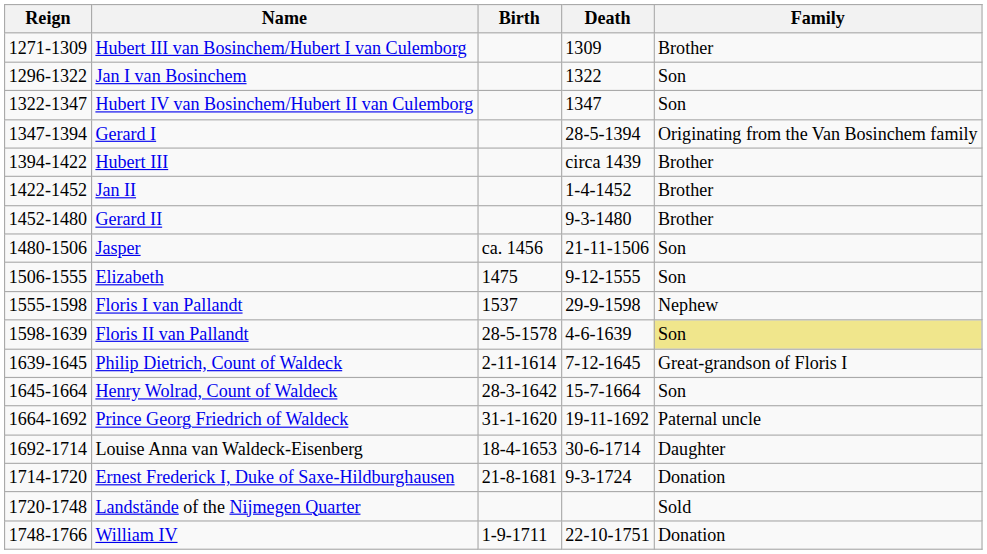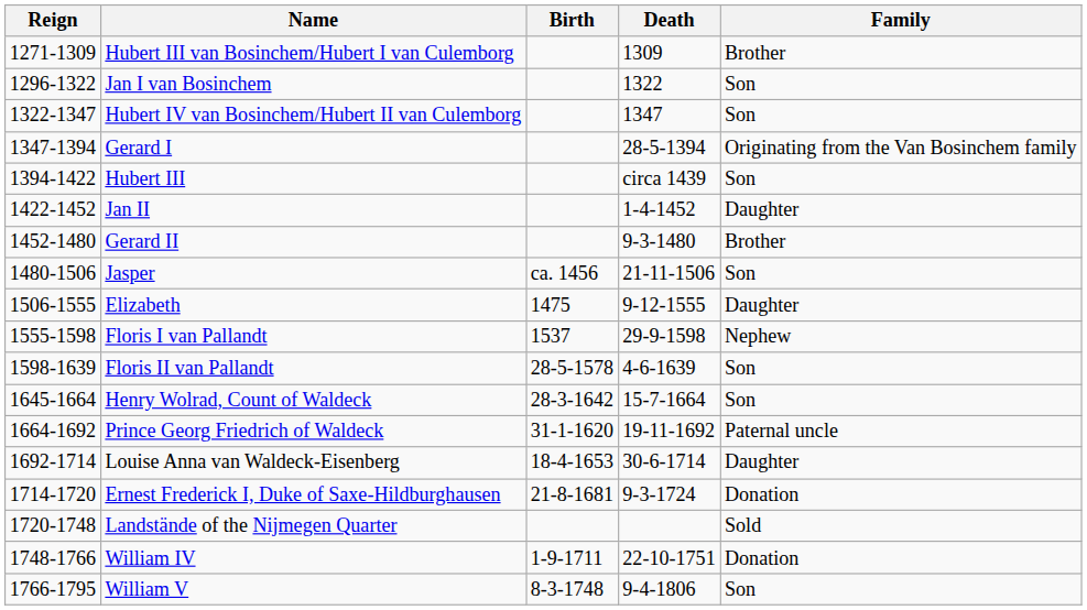Hubert III | Family: Brother -> Son
Jan II | Family: Brother -> Daughter
Elizabeth | Family: Son -> Daughter
Floris II van Pallandt | Family: khaki background -> no background
- row: 1639-1645 | Philip Dietrich, Count of Waldeck | 2-11-1614 | 7-12-1645 | Great-grandson of Floris I
+ row: 1766-1795 | William V | 8-3-1748 | 9-4-1806 | Son
